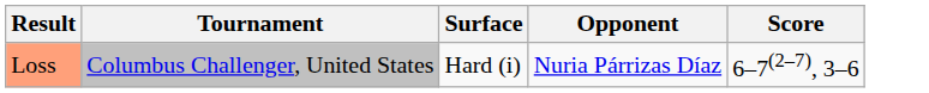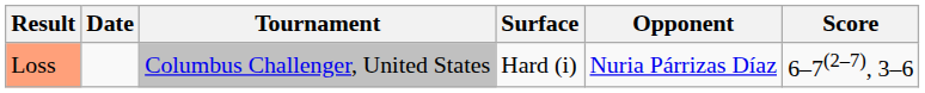+ column: Date
